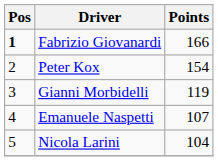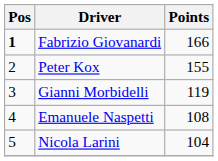Peter Kox | Points: 154 -> 155
Emanuele Naspetti | Points: 107 -> 108
